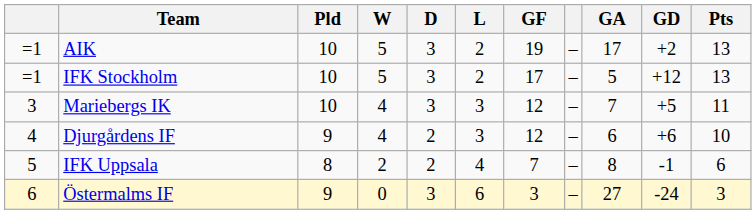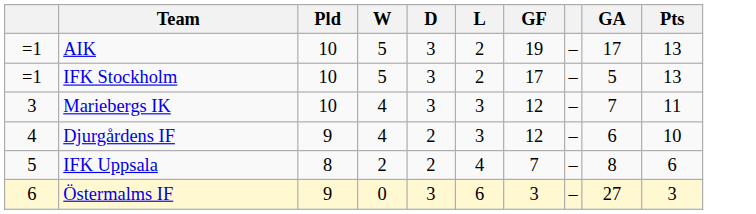- column: GD | +2 | +12 | +5 | +6 | -1 | -24
